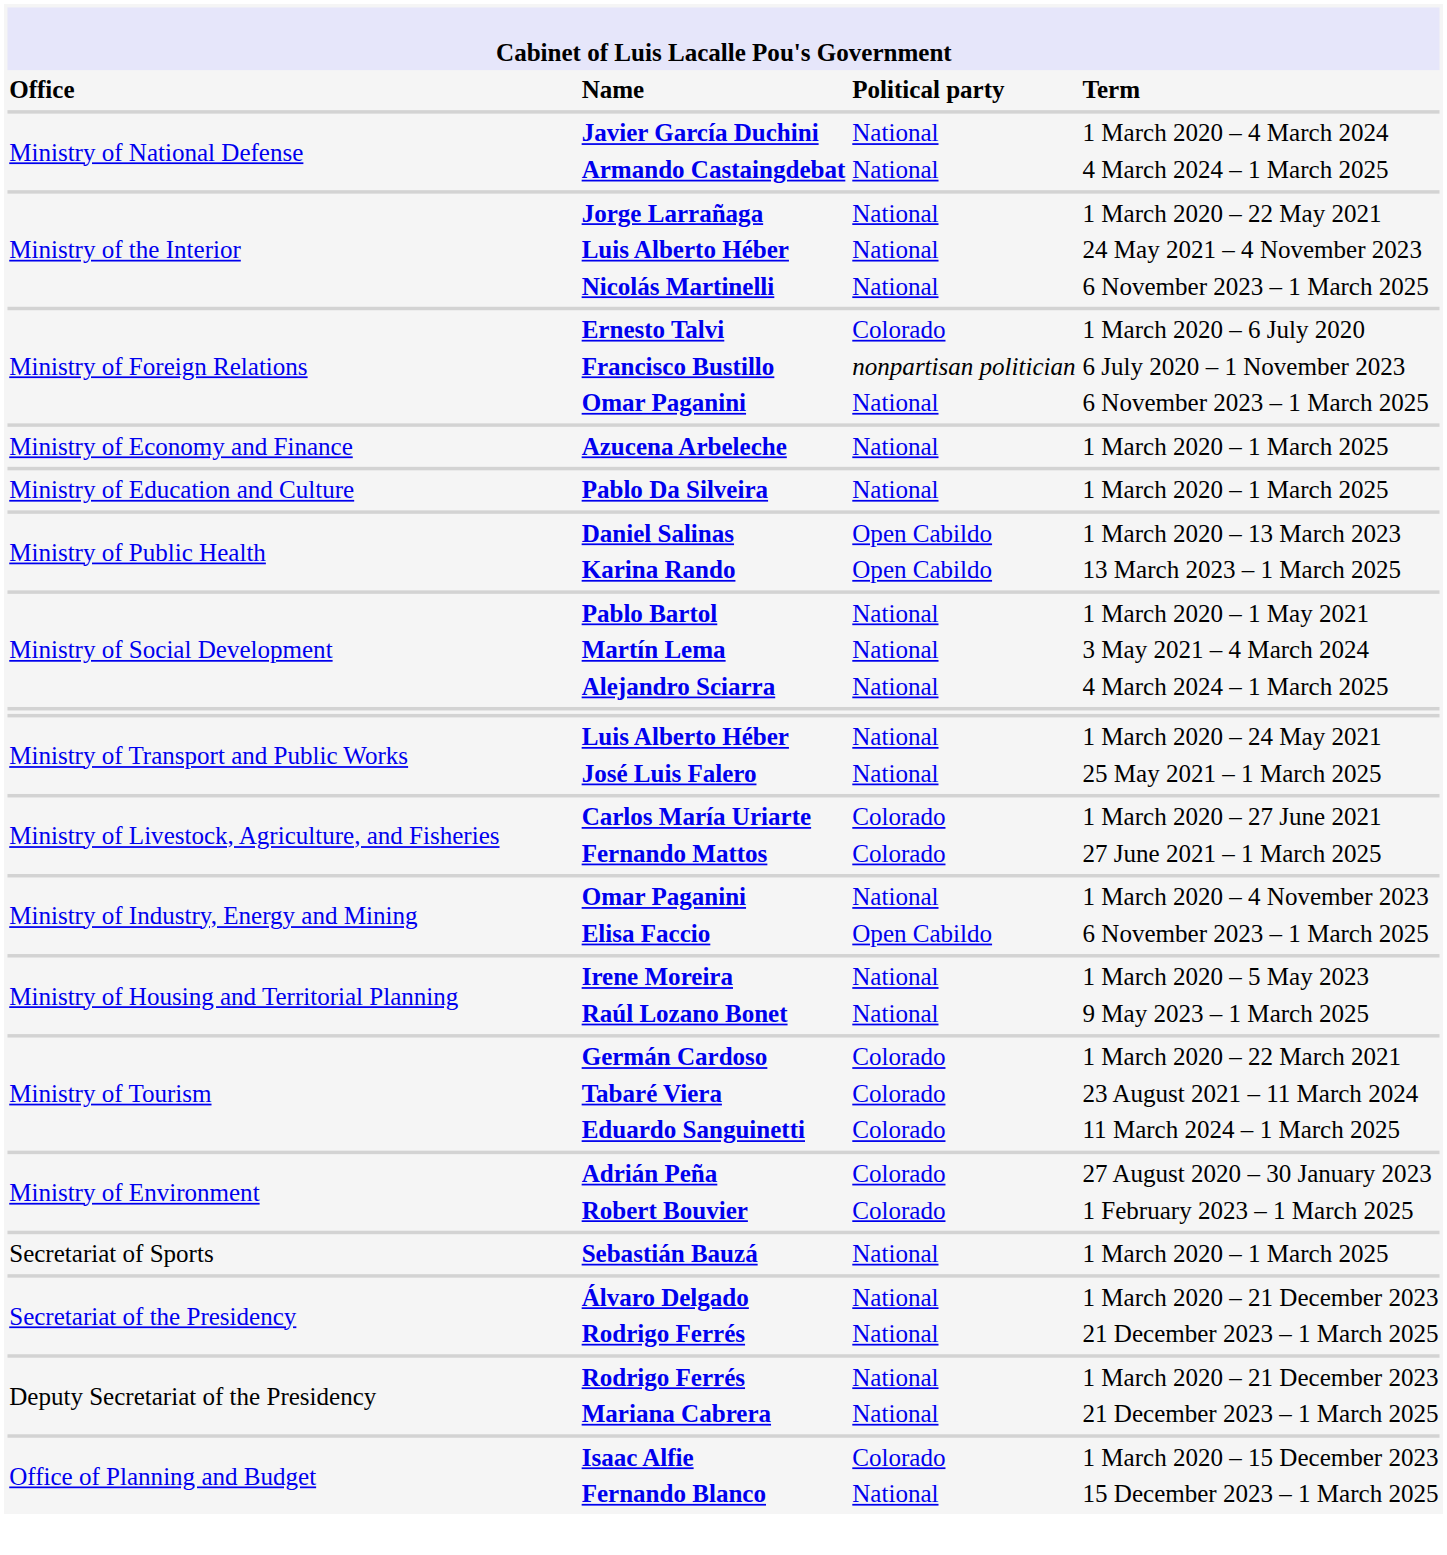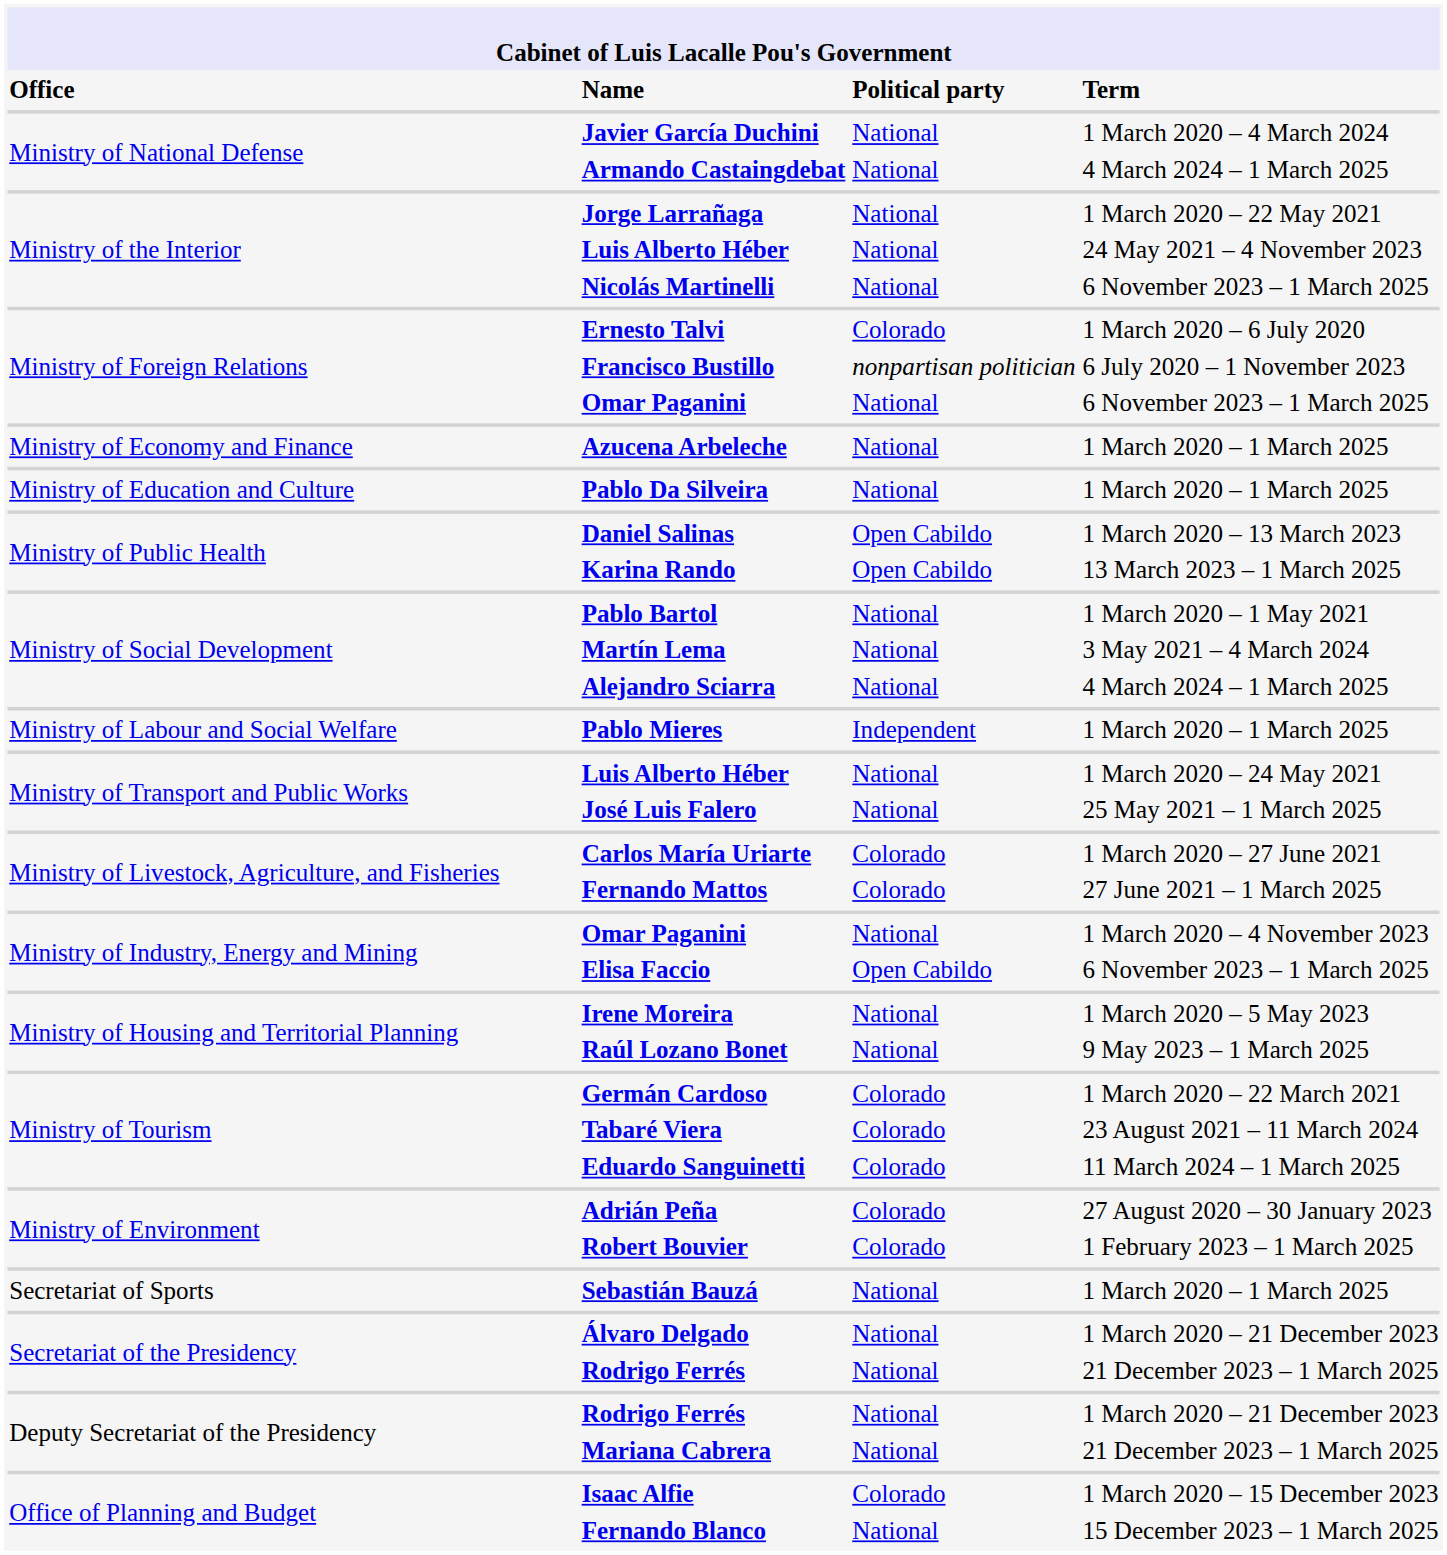+ row: Ministry of Labour and Social Welfare | Pablo Mieres | Independent | 1 March 2020 – 1 March 2025
